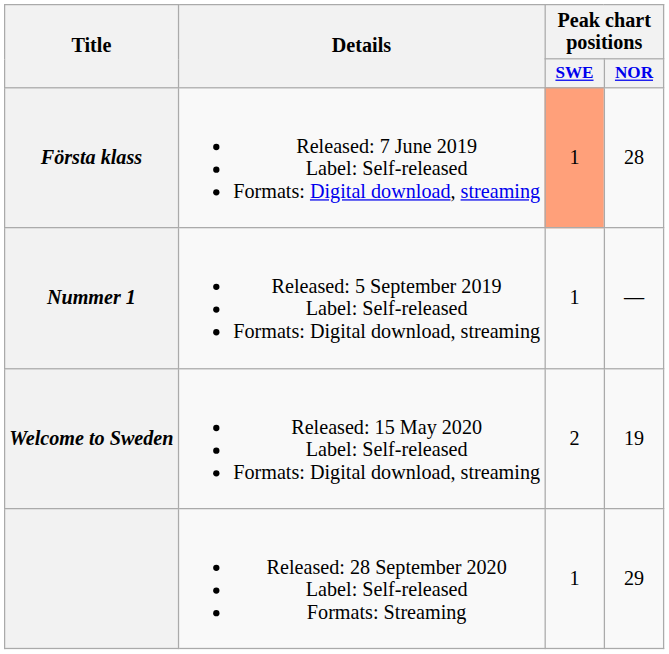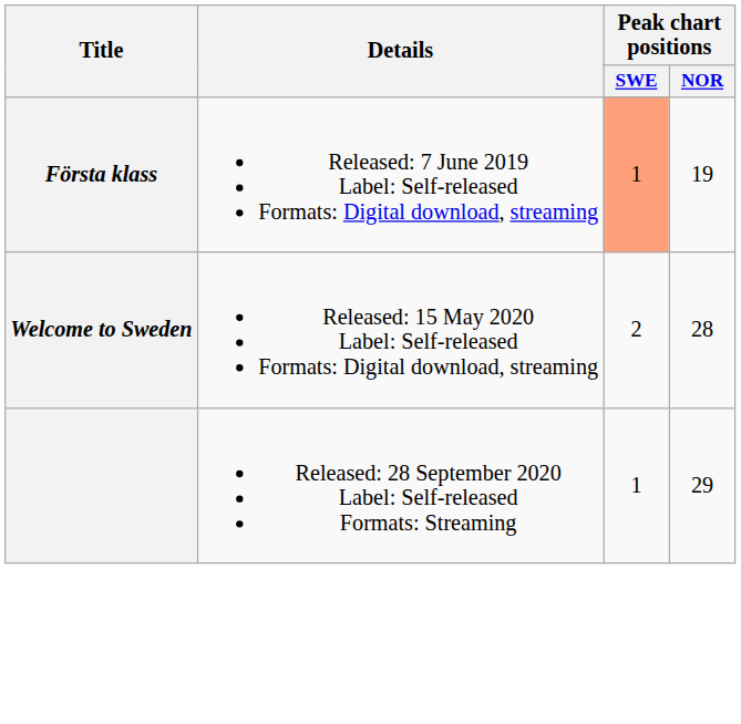Första klass | Peak chart positions / NOR: 28 -> 19
- row: Nummer 1 | Released: 5 September 2019 Label: Self-released Formats: Digital download, streaming | 1 | —
Welcome to Sweden | Peak chart positions / NOR: 19 -> 28
